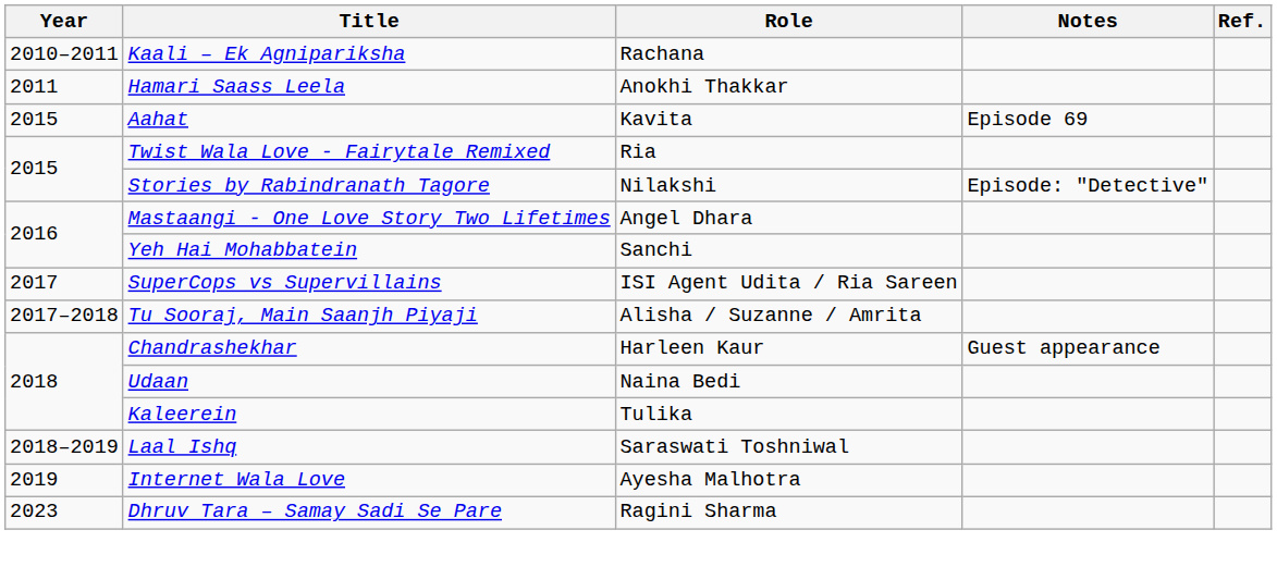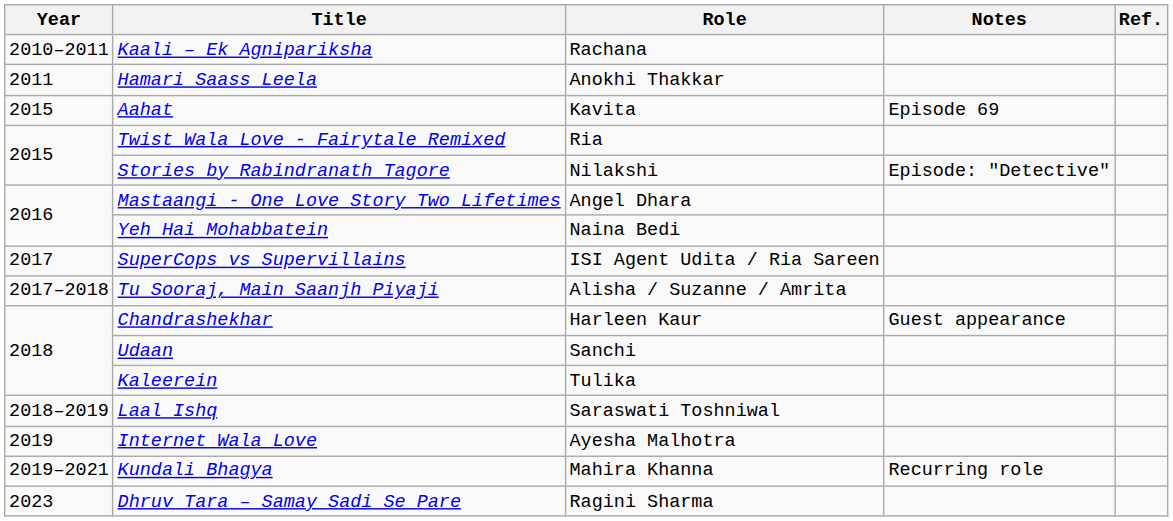Yeh Hai Mohabbatein | Role: Sanchi -> Naina Bedi
Udaan | Role: Naina Bedi -> Sanchi
+ row: 2019–2021 | Kundali Bhagya | Mahira Khanna | Recurring role
